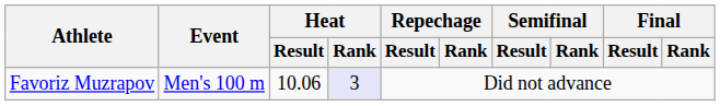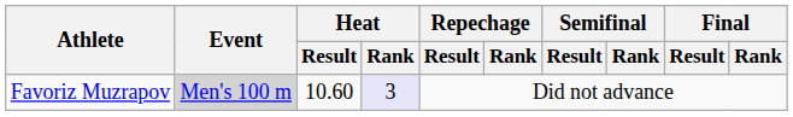Favoriz Muzrapov | Event: no background -> lightgrey background
Favoriz Muzrapov | Heat / Result: 10.06 -> 10.60
